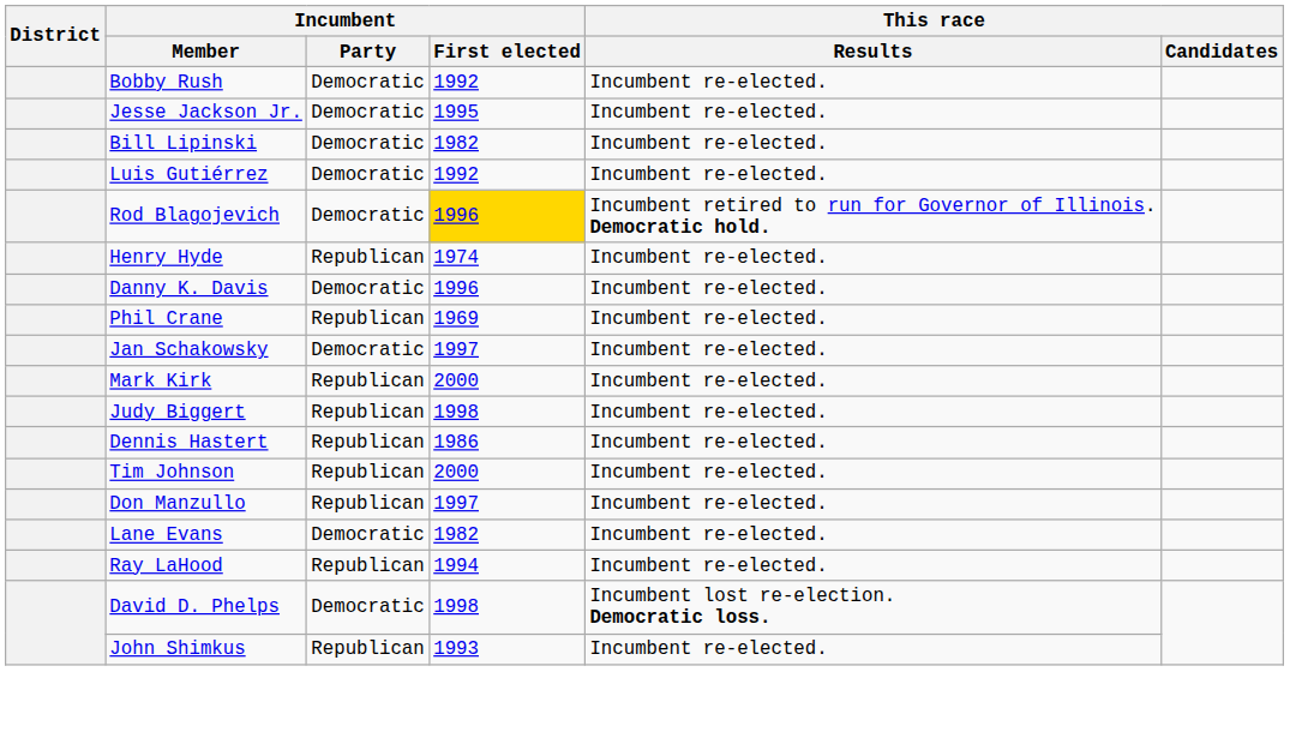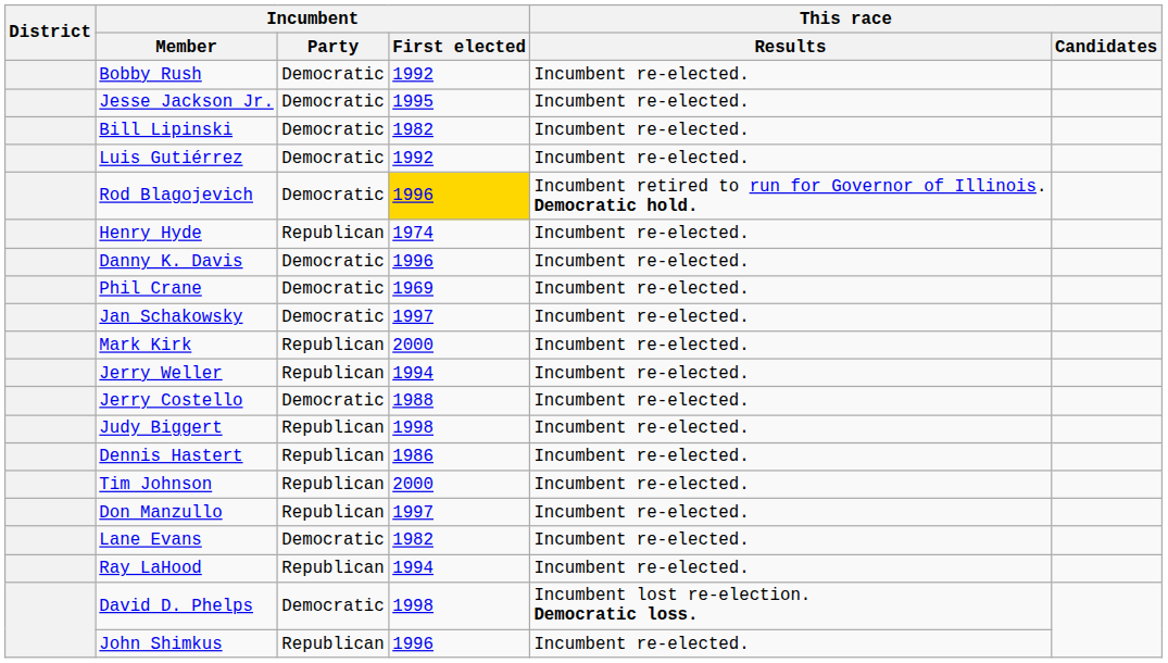Phil Crane | Incumbent / Party: Republican -> Democratic
+ row: Jerry Weller | Republican | 1994 | Incumbent re-elected.
+ row: Jerry Costello | Democratic | 1988 | Incumbent re-elected.
John Shimkus | Incumbent / First elected: 1993 -> 1996
